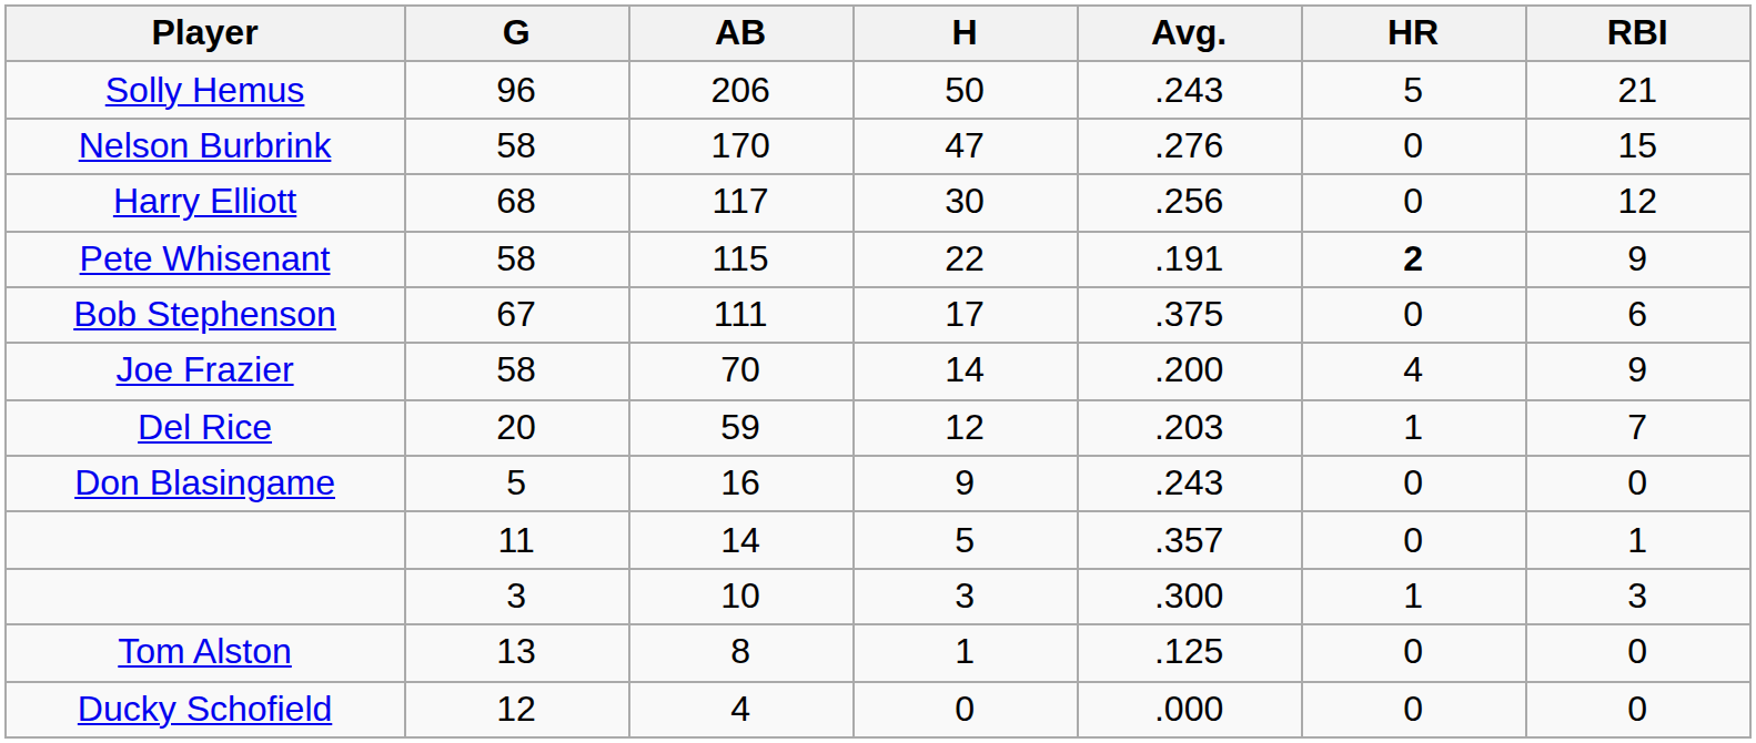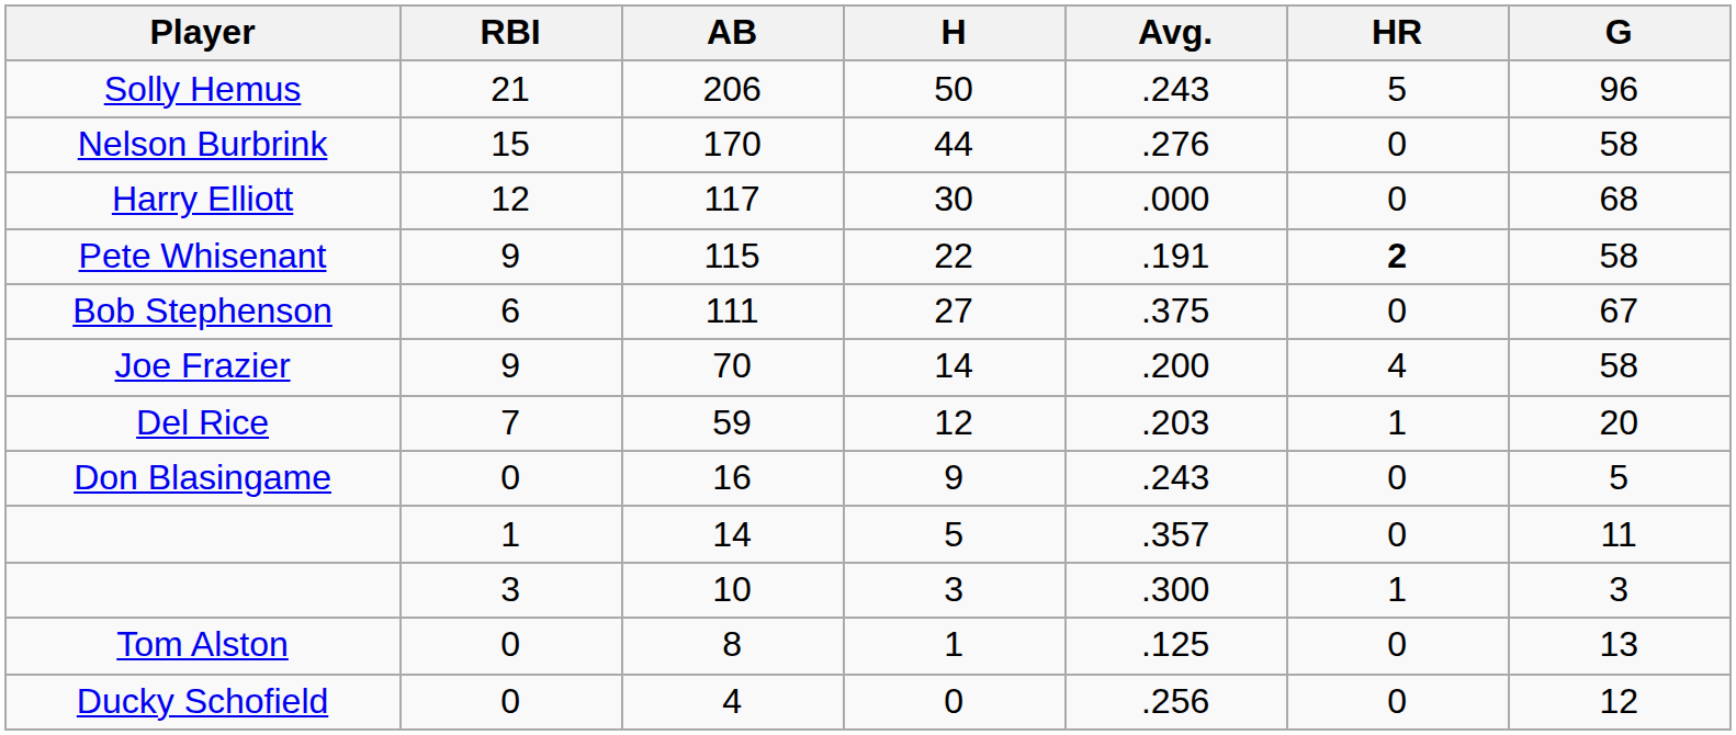columns swapped: G <-> RBI
Nelson Burbrink | H: 47 -> 44
Harry Elliott | Avg.: .256 -> .000
Bob Stephenson | H: 17 -> 27
Ducky Schofield | Avg.: .000 -> .256
